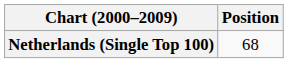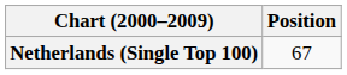Netherlands (Single Top 100) | Position: 68 -> 67
